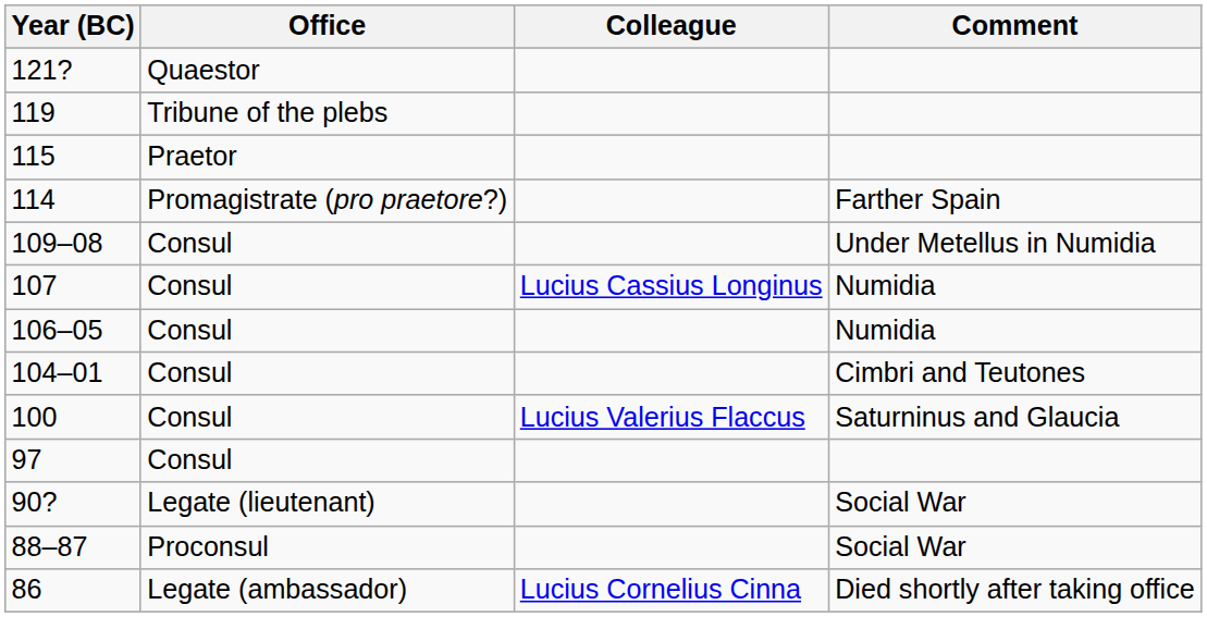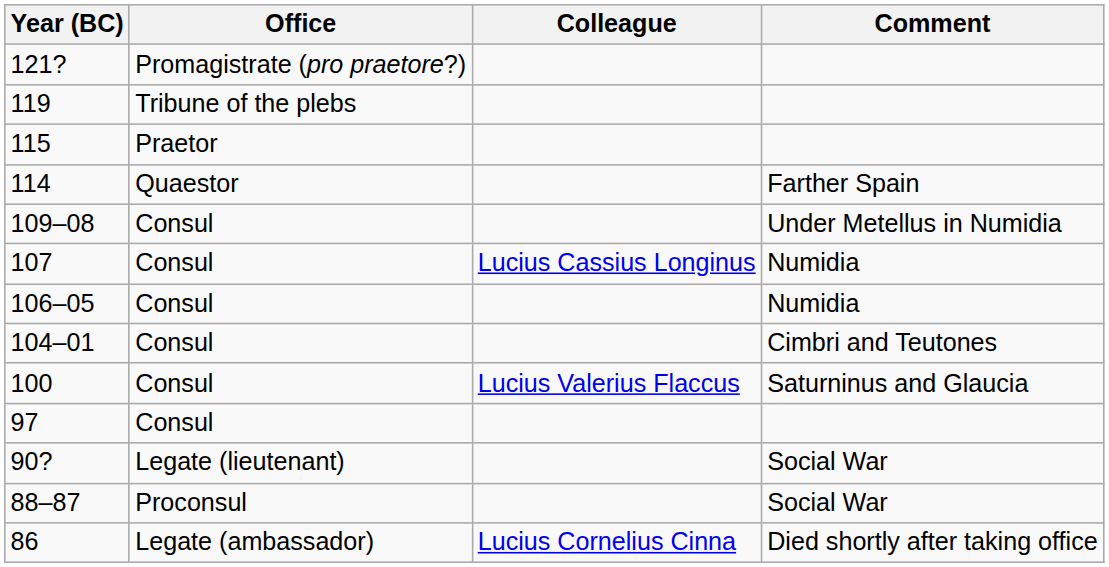121? | Office: Quaestor -> Promagistrate (pro praetore?)
114 | Office: Promagistrate (pro praetore?) -> Quaestor
